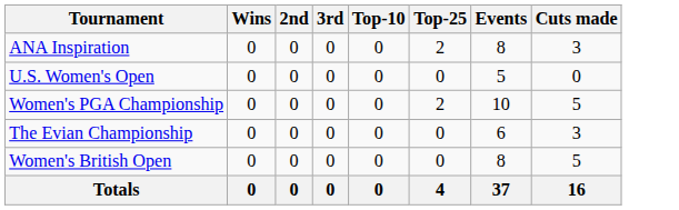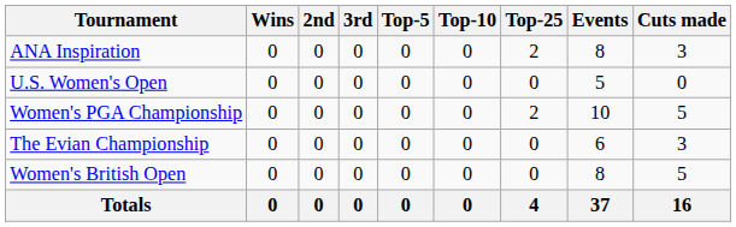+ column: Top-5 | 0 | 0 | 0 | 0 | 0 | 0
